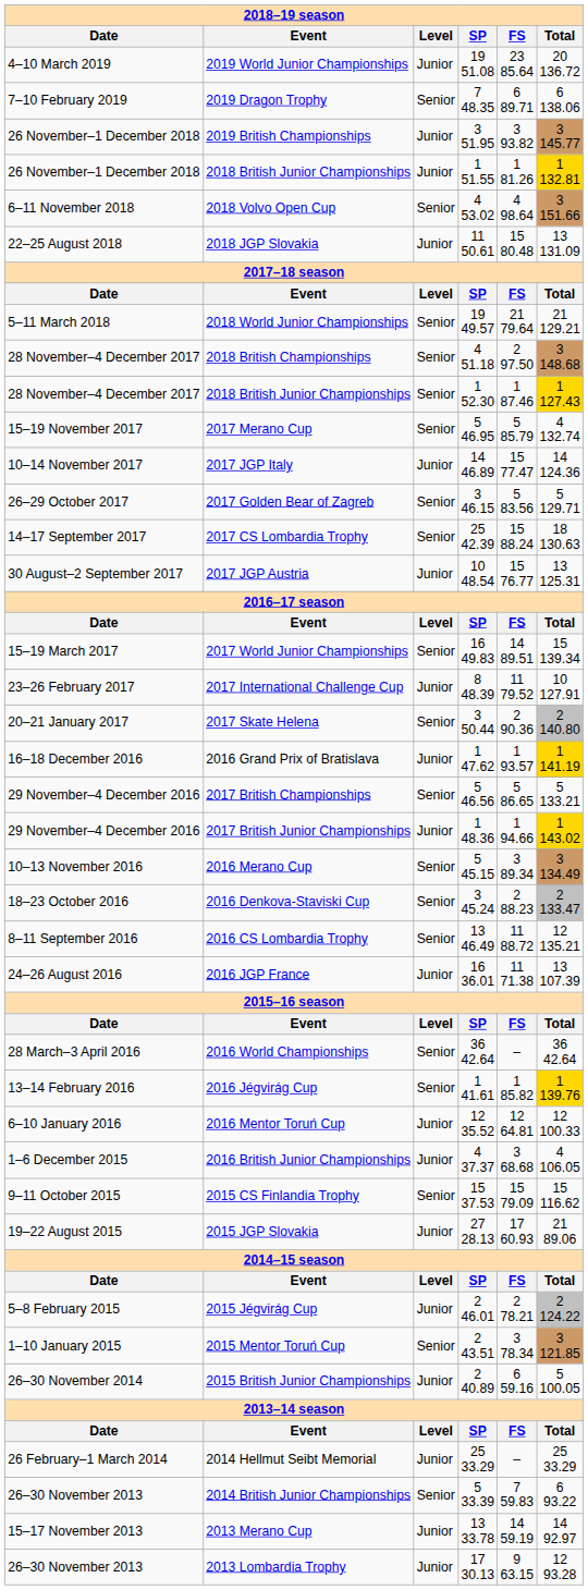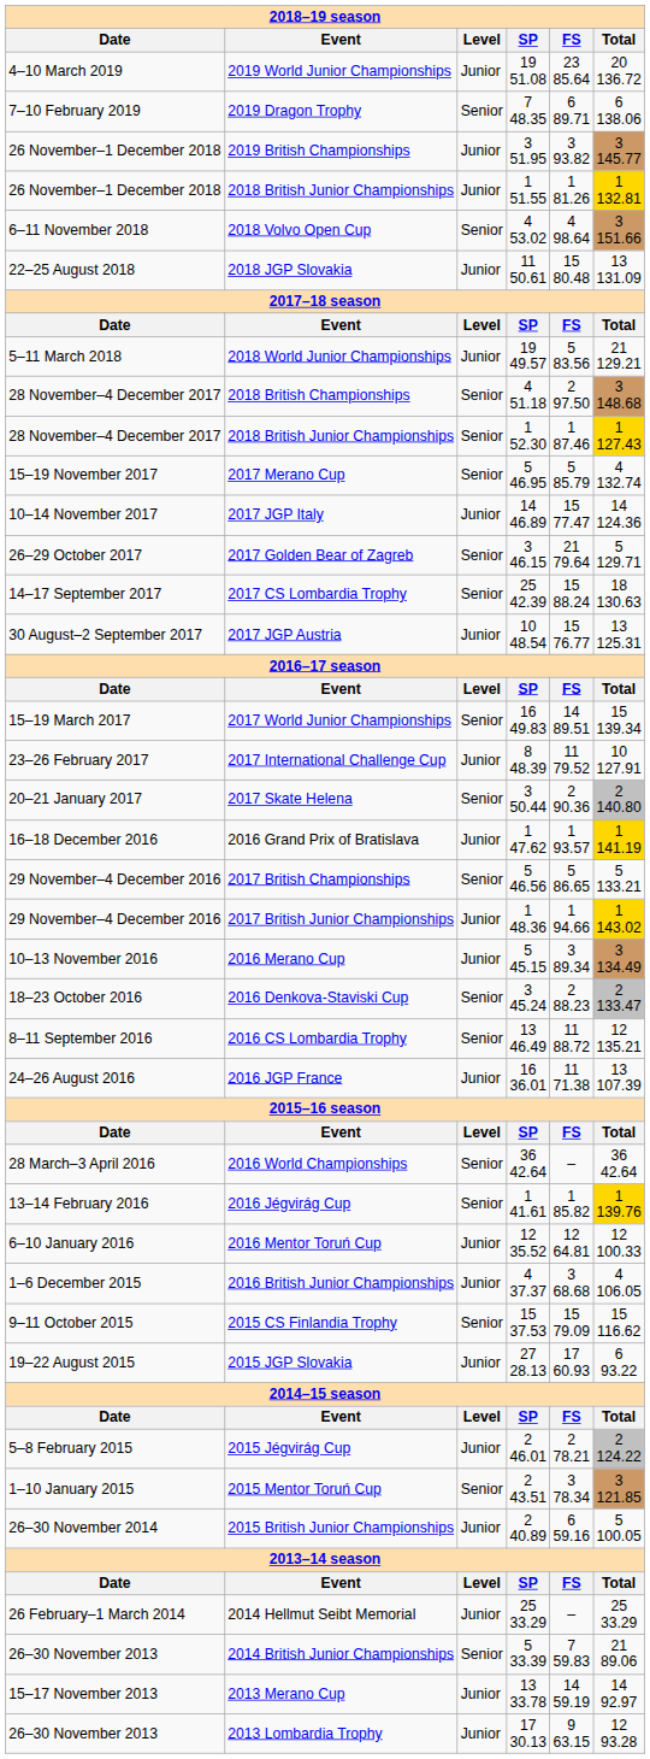2018 World Junior Championships | Level: Senior -> Junior
2018 World Junior Championships | FS: 21 79.64 -> 5 83.56
2017 Golden Bear of Zagreb | FS: 5 83.56 -> 21 79.64
2016 Merano Cup | Level: Senior -> Junior
2015 JGP Slovakia | Total: 21 89.06 -> 6 93.22
2014 British Junior Championships | Total: 6 93.22 -> 21 89.06
